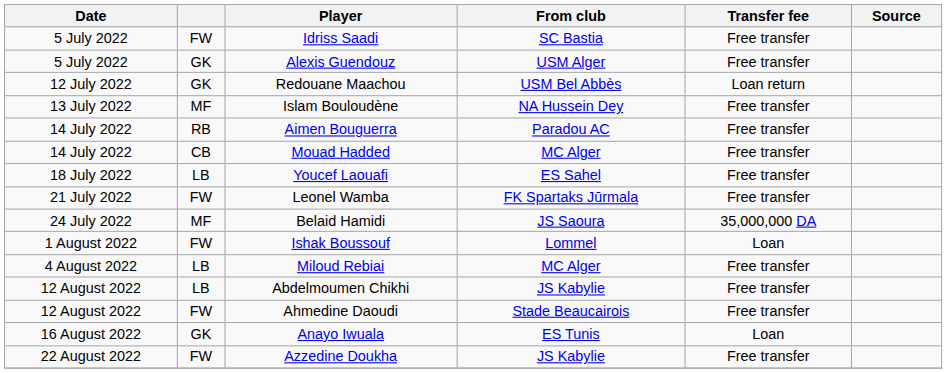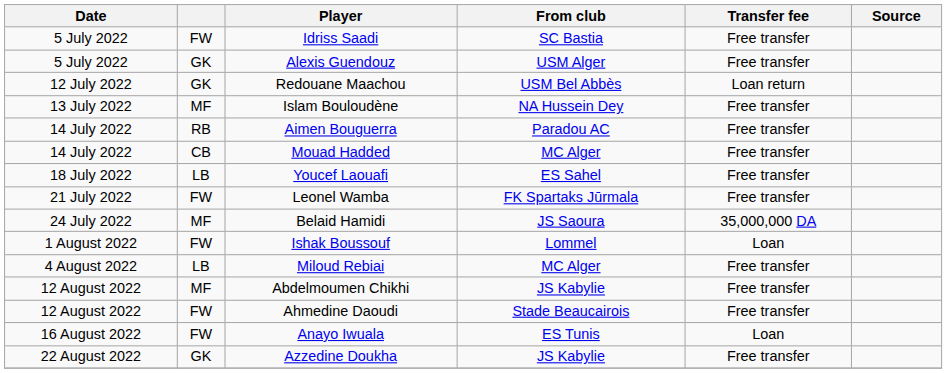Abdelmoumen Chikhi | column 2: LB -> MF
Anayo Iwuala | column 2: GK -> FW
Azzedine Doukha | column 2: FW -> GK
